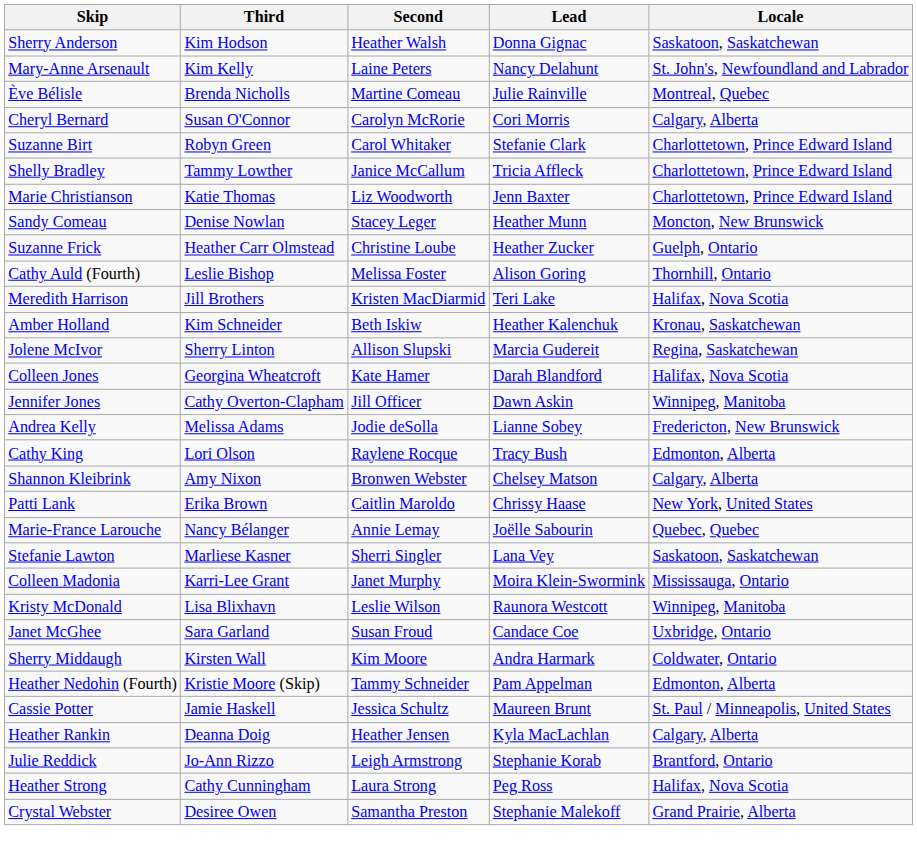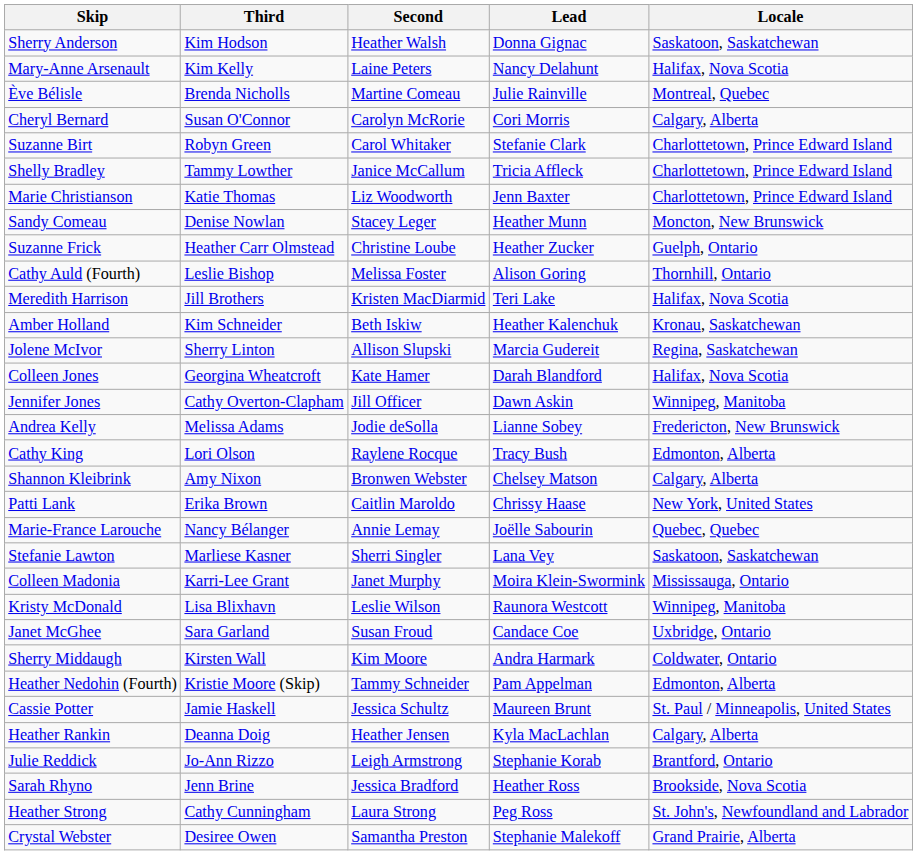Mary-Anne Arsenault | Locale: St. John's, Newfoundland and Labrador -> Halifax, Nova Scotia
+ row: Sarah Rhyno | Jenn Brine | Jessica Bradford | Heather Ross | Brookside, Nova Scotia
Heather Strong | Locale: Halifax, Nova Scotia -> St. John's, Newfoundland and Labrador
